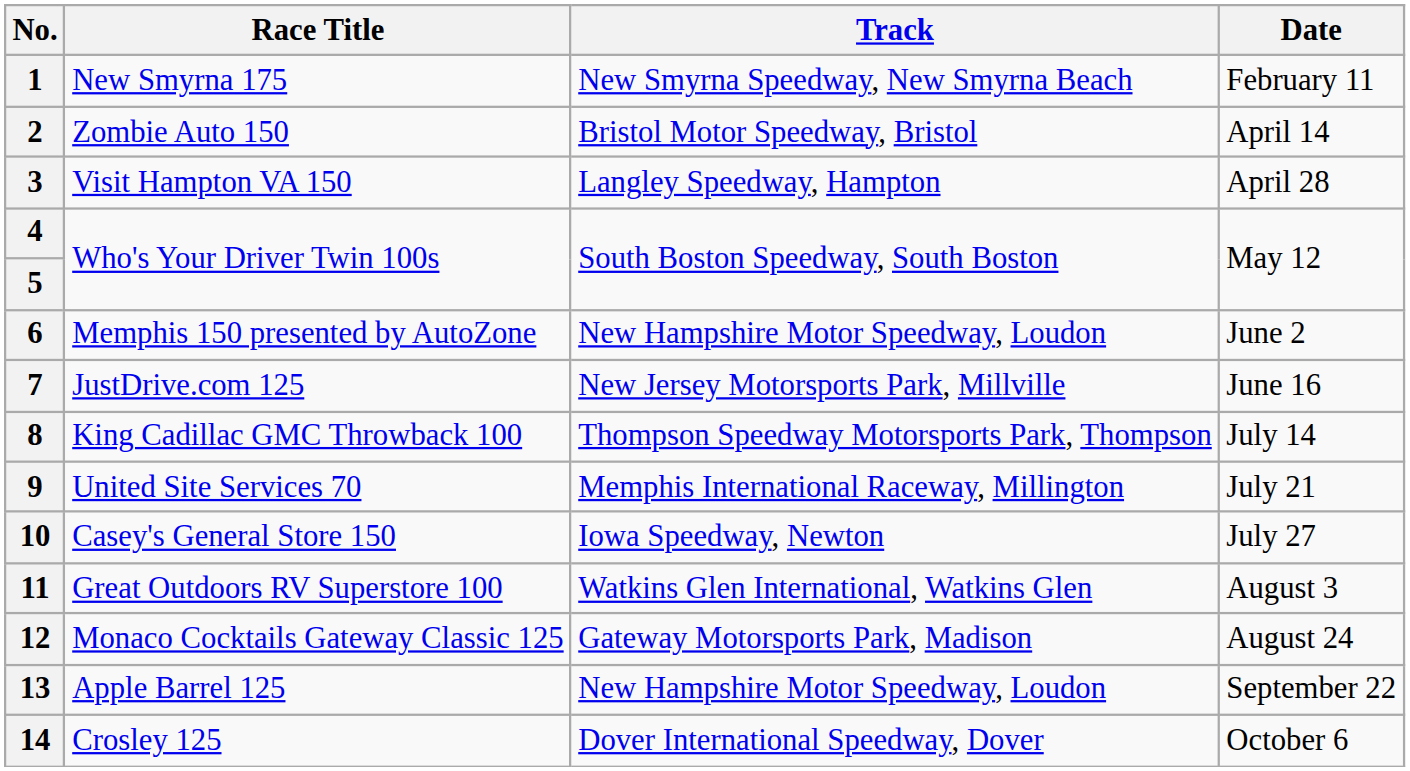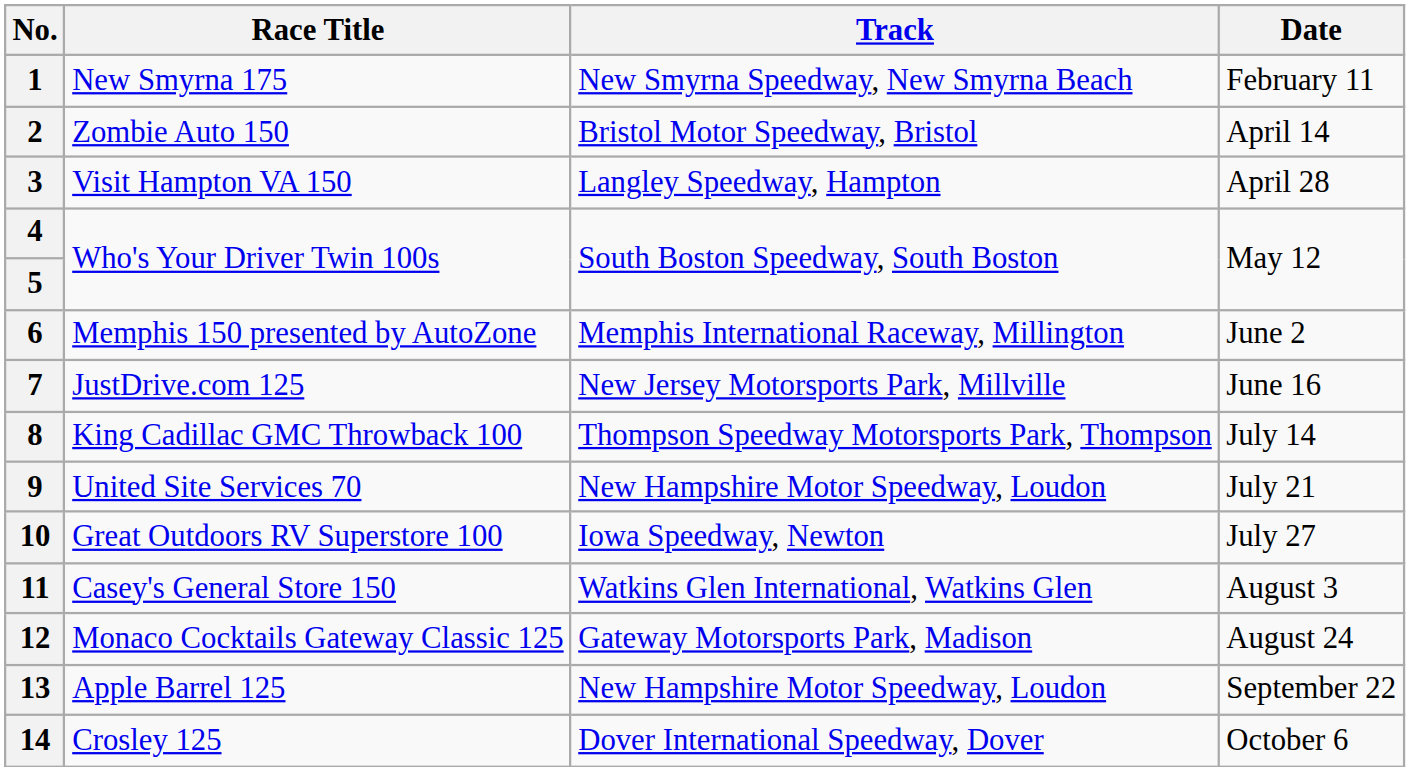6 | Track: New Hampshire Motor Speedway, Loudon -> Memphis International Raceway, Millington
9 | Track: Memphis International Raceway, Millington -> New Hampshire Motor Speedway, Loudon
10 | Race Title: Casey's General Store 150 -> Great Outdoors RV Superstore 100
11 | Race Title: Great Outdoors RV Superstore 100 -> Casey's General Store 150
